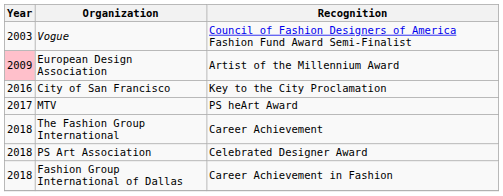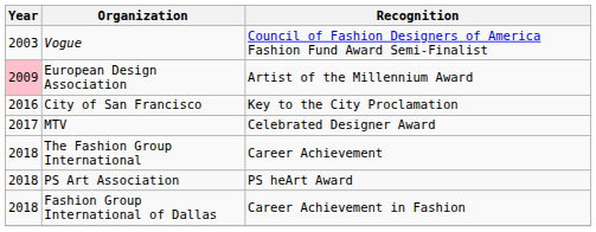MTV | Recognition: PS heArt Award -> Celebrated Designer Award
PS Art Association | Recognition: Celebrated Designer Award -> PS heArt Award
